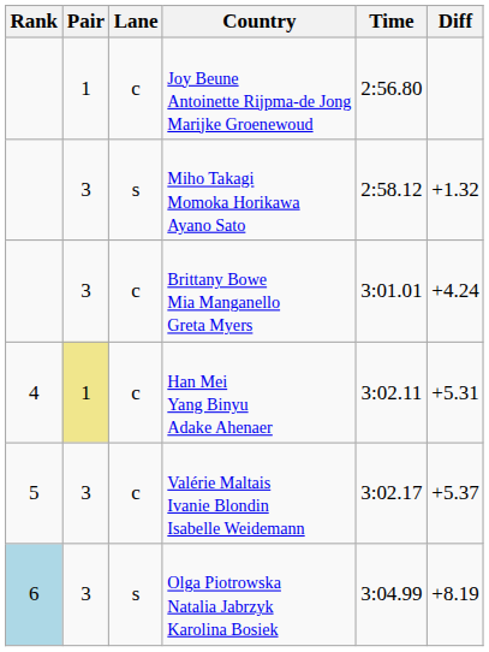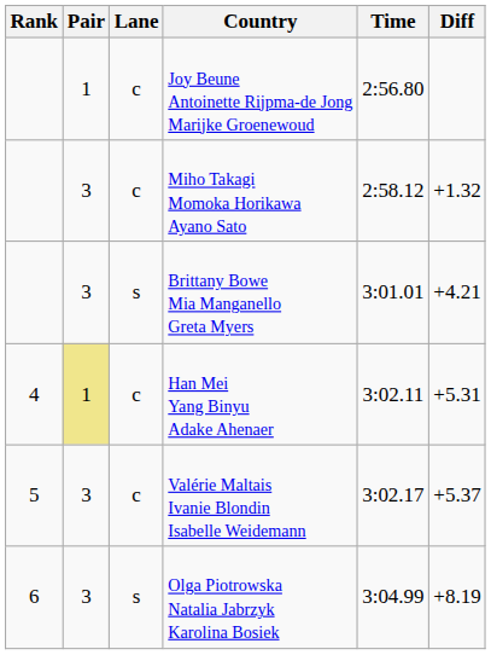Miho Takagi Momoka Horikawa Ayano Sato | Lane: s -> c
Brittany Bowe Mia Manganello Greta Myers | Lane: c -> s
Brittany Bowe Mia Manganello Greta Myers | Diff: +4.24 -> +4.21
Olga Piotrowska Natalia Jabrzyk Karolina Bosiek | Rank: lightblue background -> no background
